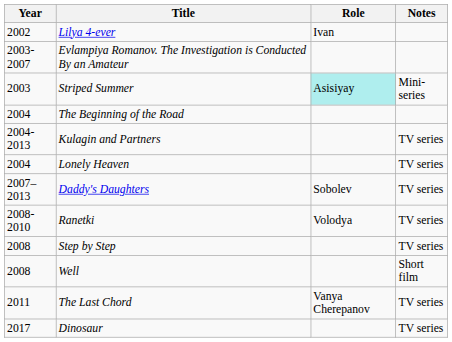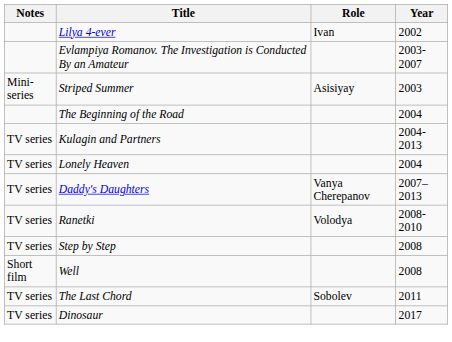columns swapped: Year <-> Notes
Striped Summer | Role: paleturquoise background -> no background
Daddy's Daughters | Role: Sobolev -> Vanya Cherepanov
The Last Chord | Role: Vanya Cherepanov -> Sobolev
